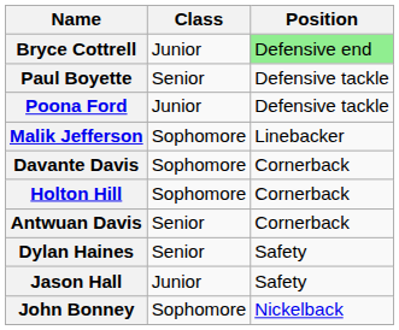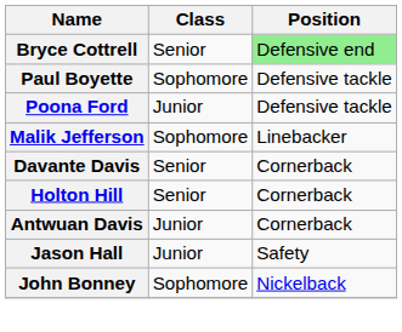Bryce Cottrell | Class: Junior -> Senior
Paul Boyette | Class: Senior -> Sophomore
Davante Davis | Class: Sophomore -> Senior
Holton Hill | Class: Sophomore -> Senior
Antwuan Davis | Class: Senior -> Junior
- row: Dylan Haines | Senior | Safety
